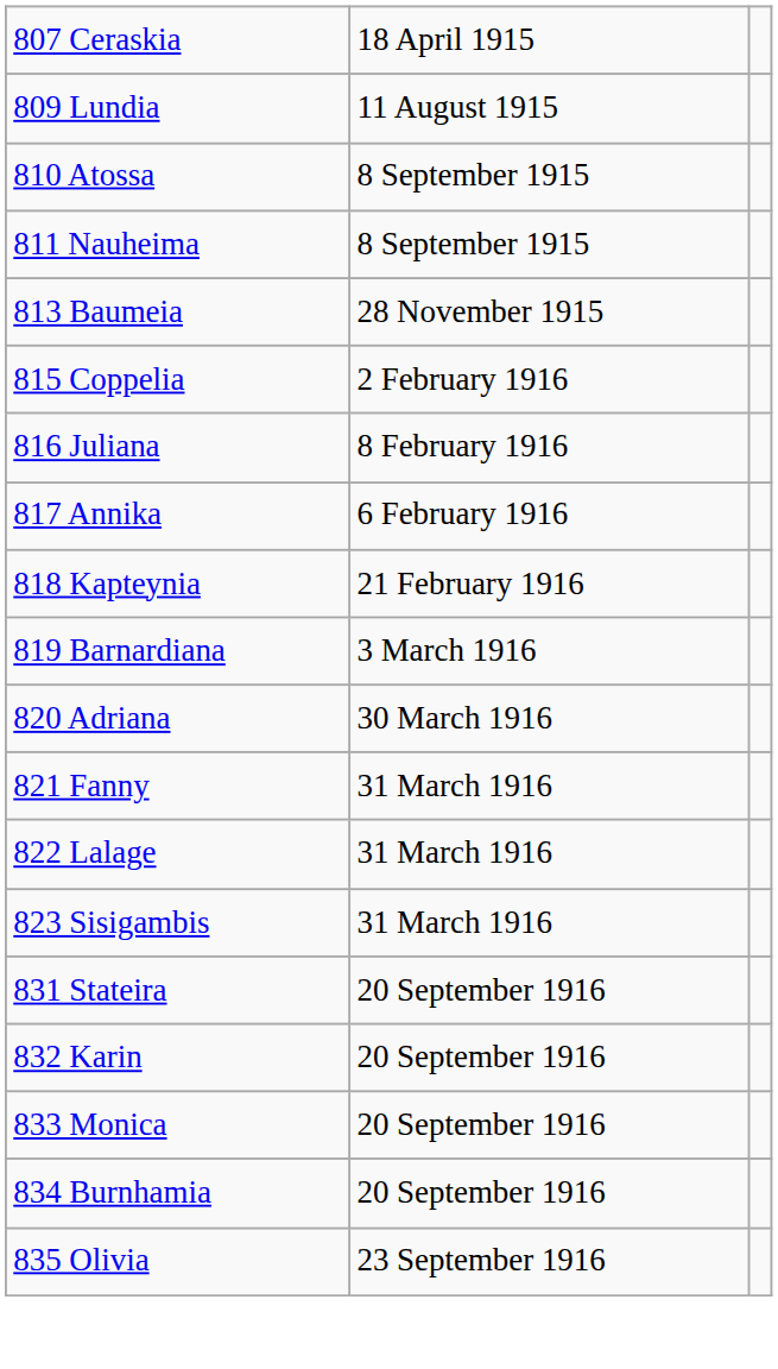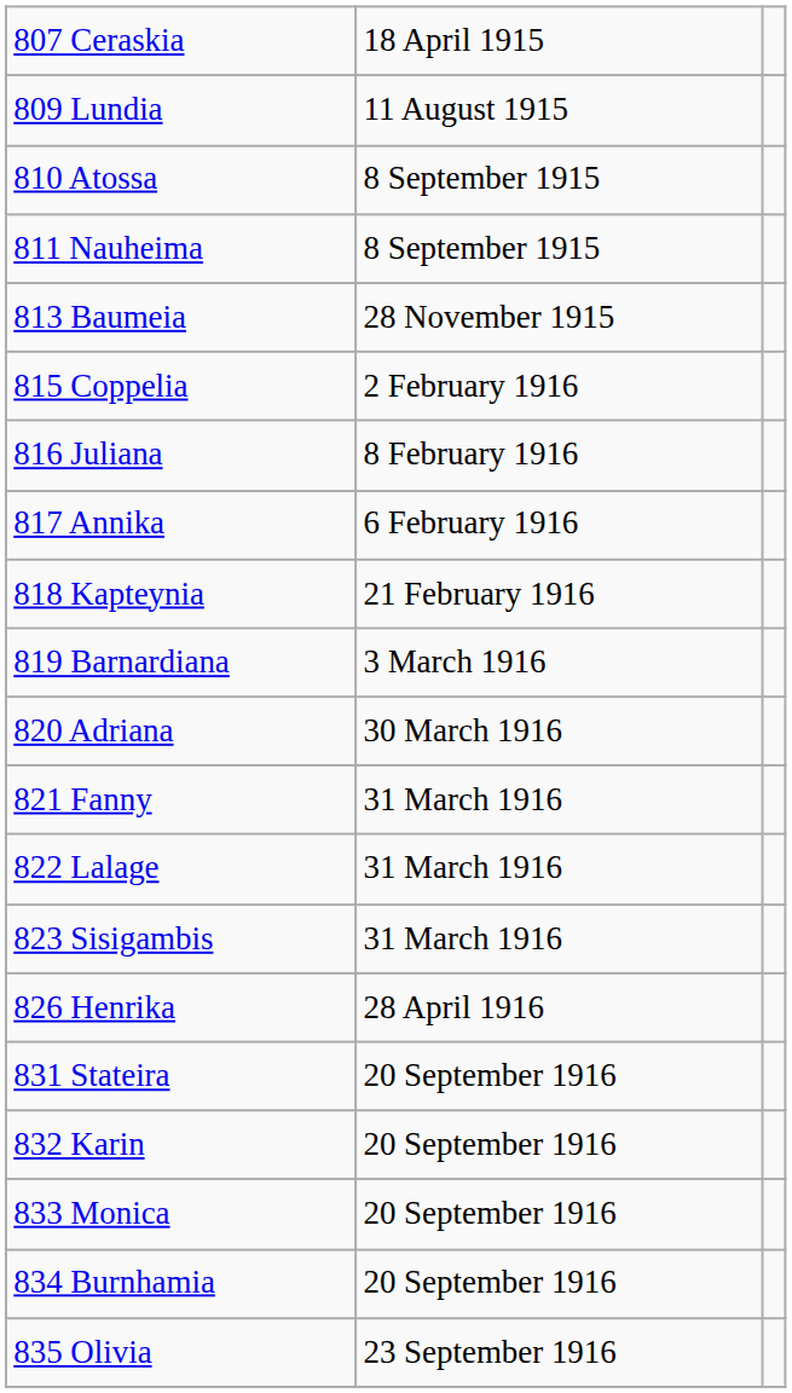+ row: 826 Henrika | 28 April 1916
